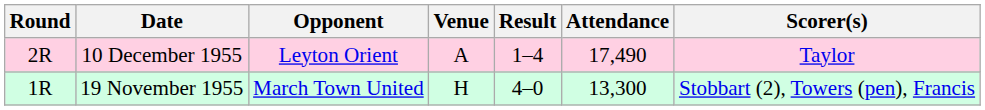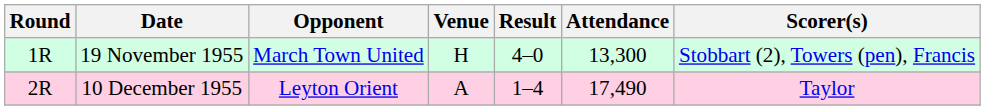rows swapped: 19 November 1955 <-> 10 December 1955
